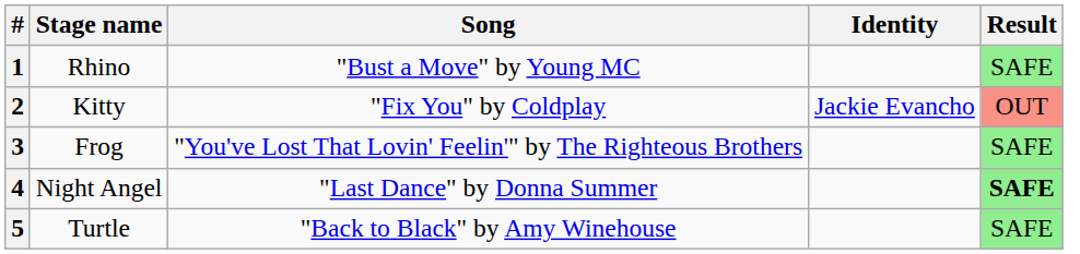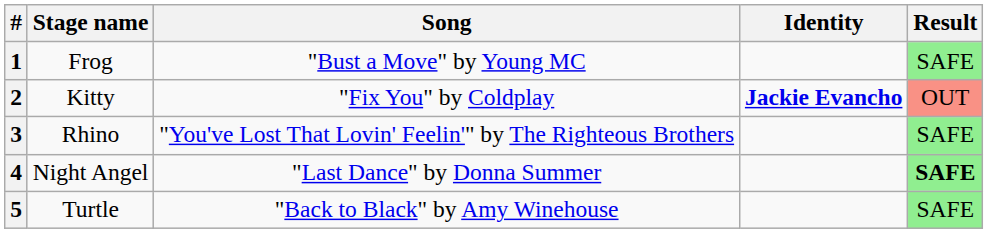1 | Stage name: Rhino -> Frog
2 | Identity: normal -> bold
3 | Stage name: Frog -> Rhino
